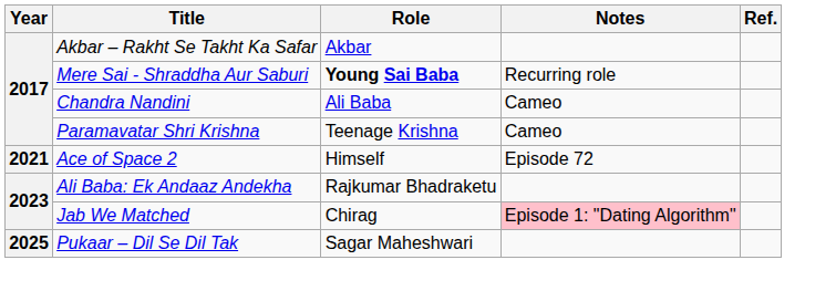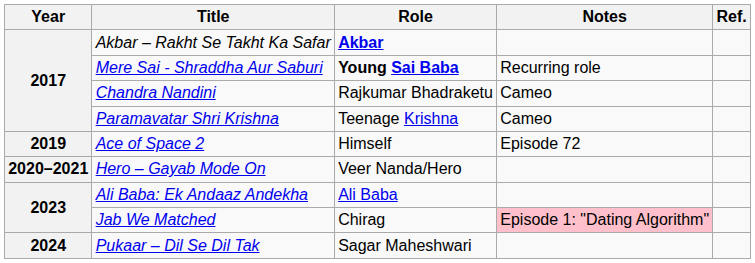Akbar – Rakht Se Takht Ka Safar | Role: normal -> bold
Chandra Nandini | Role: Ali Baba -> Rajkumar Bhadraketu
Ace of Space 2 | Year: 2021 -> 2019
+ row: 2020–2021 | Hero – Gayab Mode On | Veer Nanda/Hero
Ali Baba: Ek Andaaz Andekha | Role: Rajkumar Bhadraketu -> Ali Baba
Pukaar – Dil Se Dil Tak | Year: 2025 -> 2024
